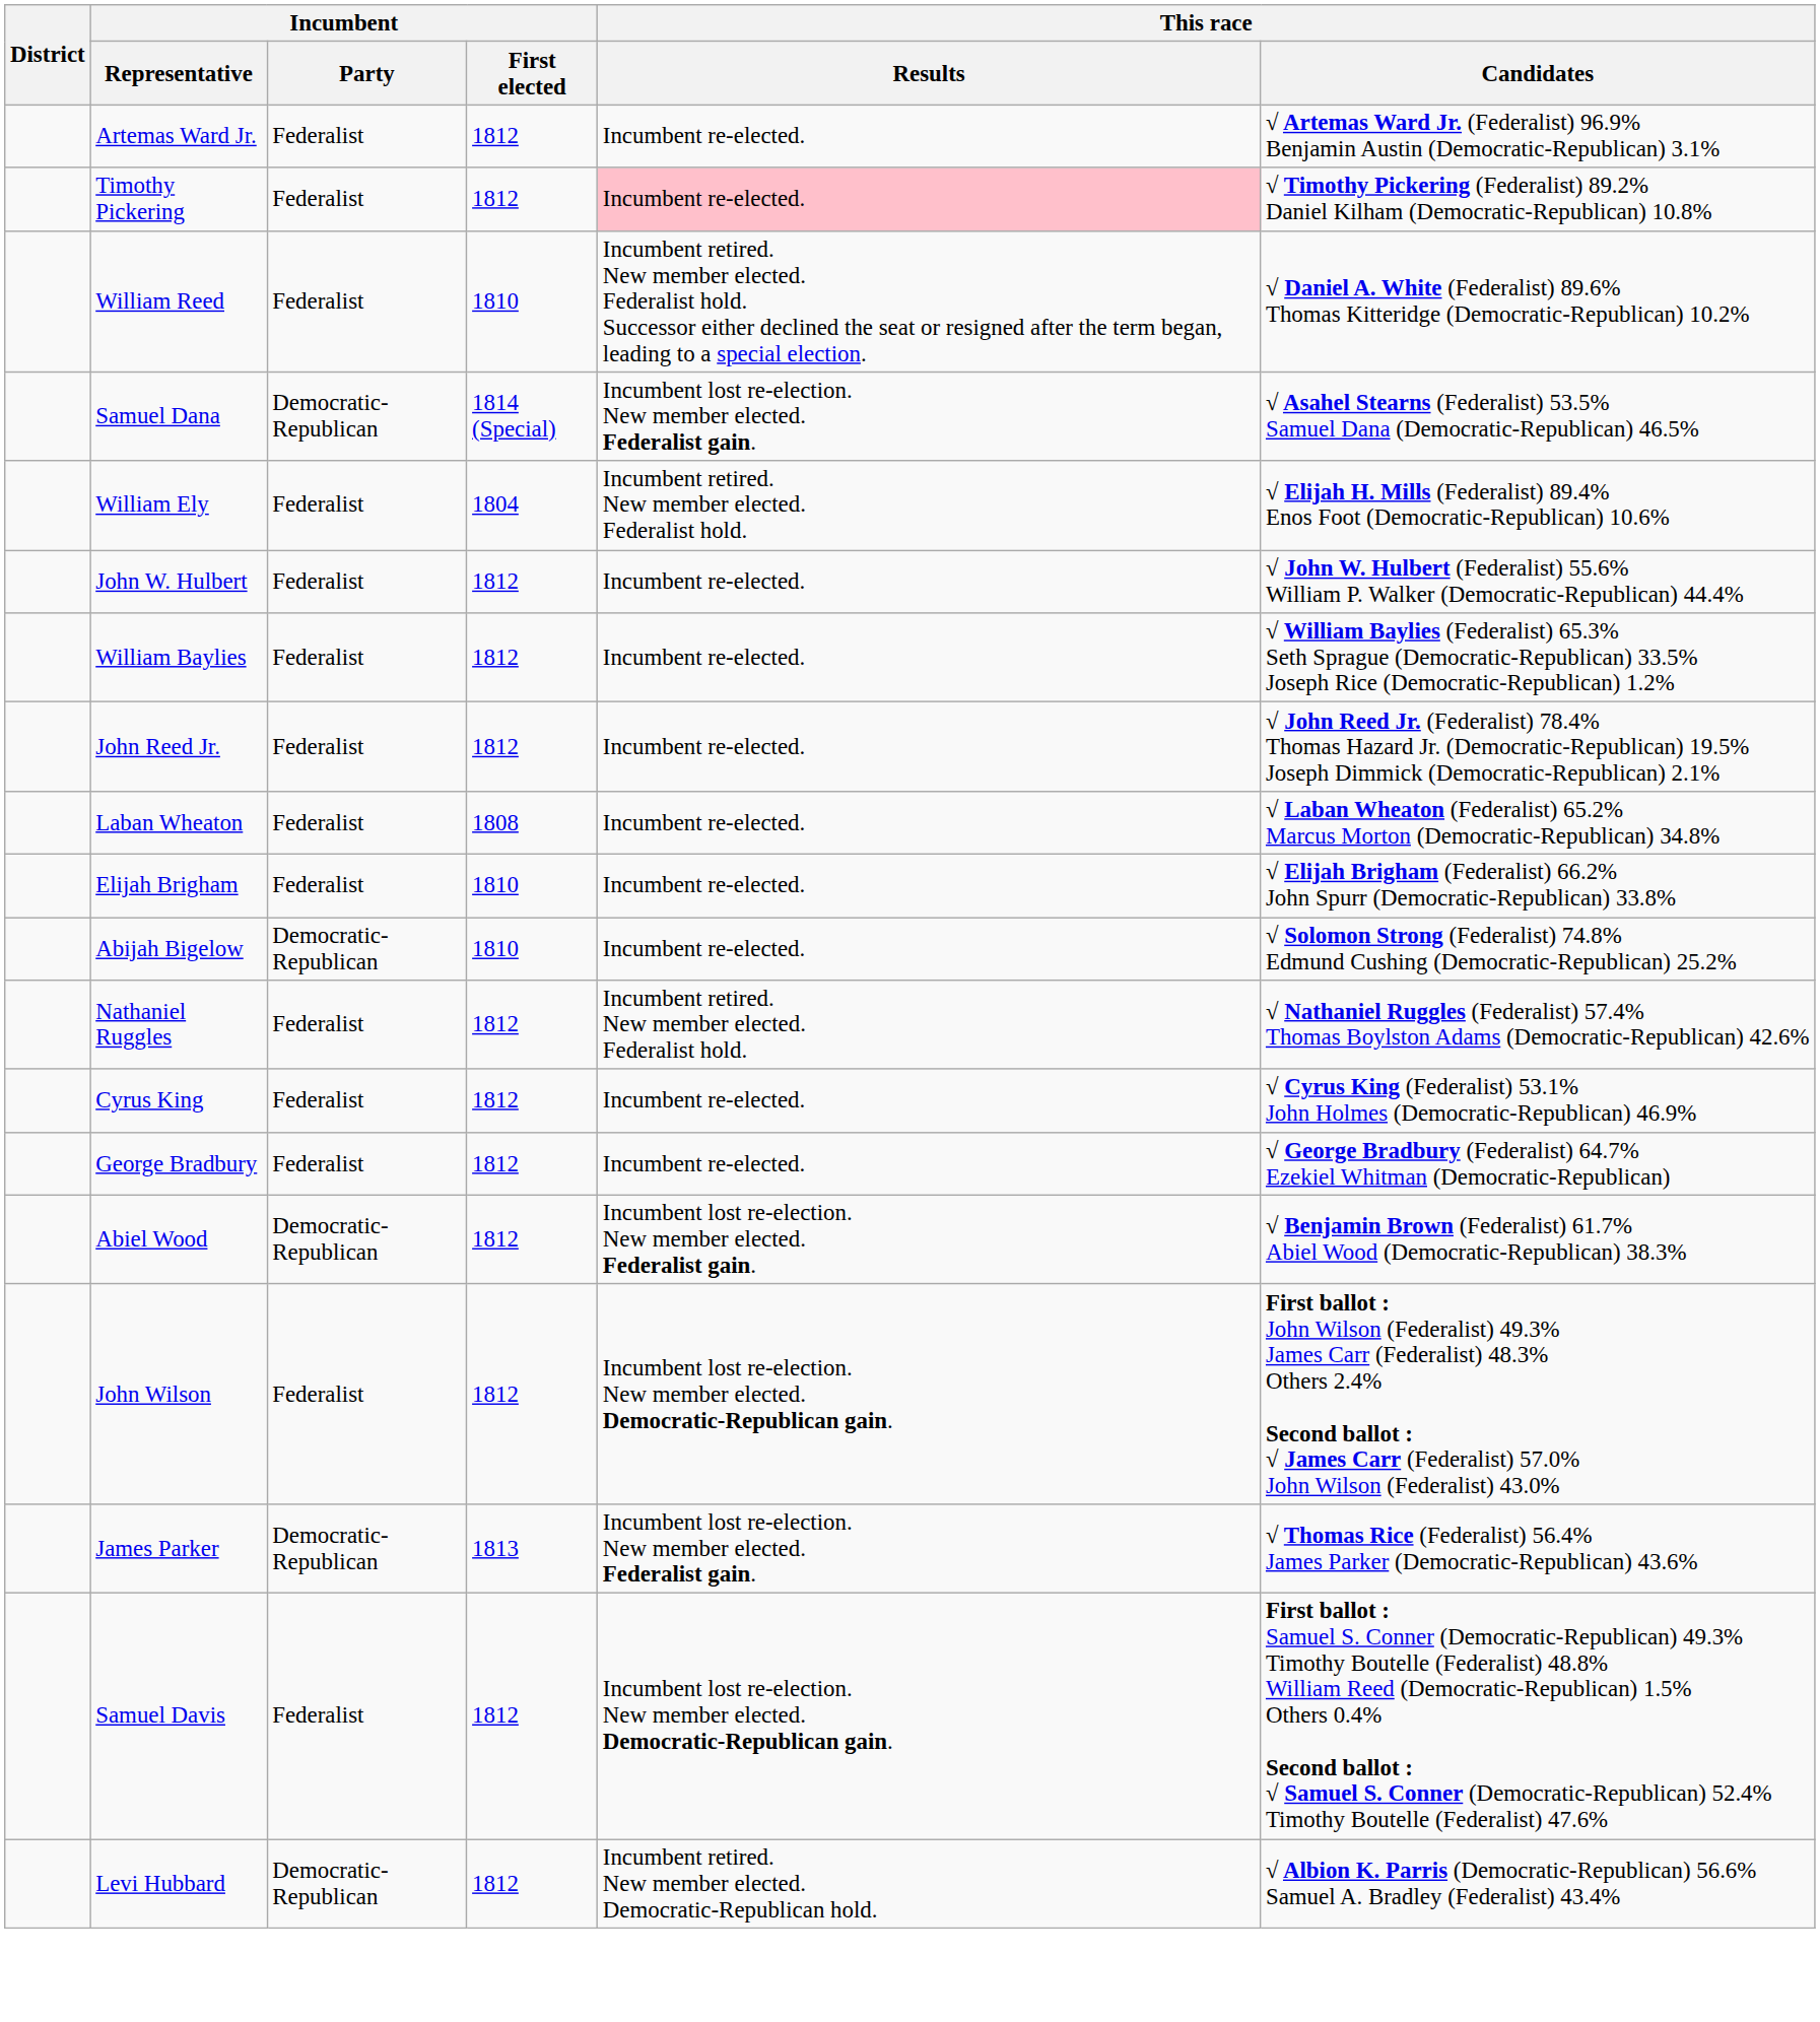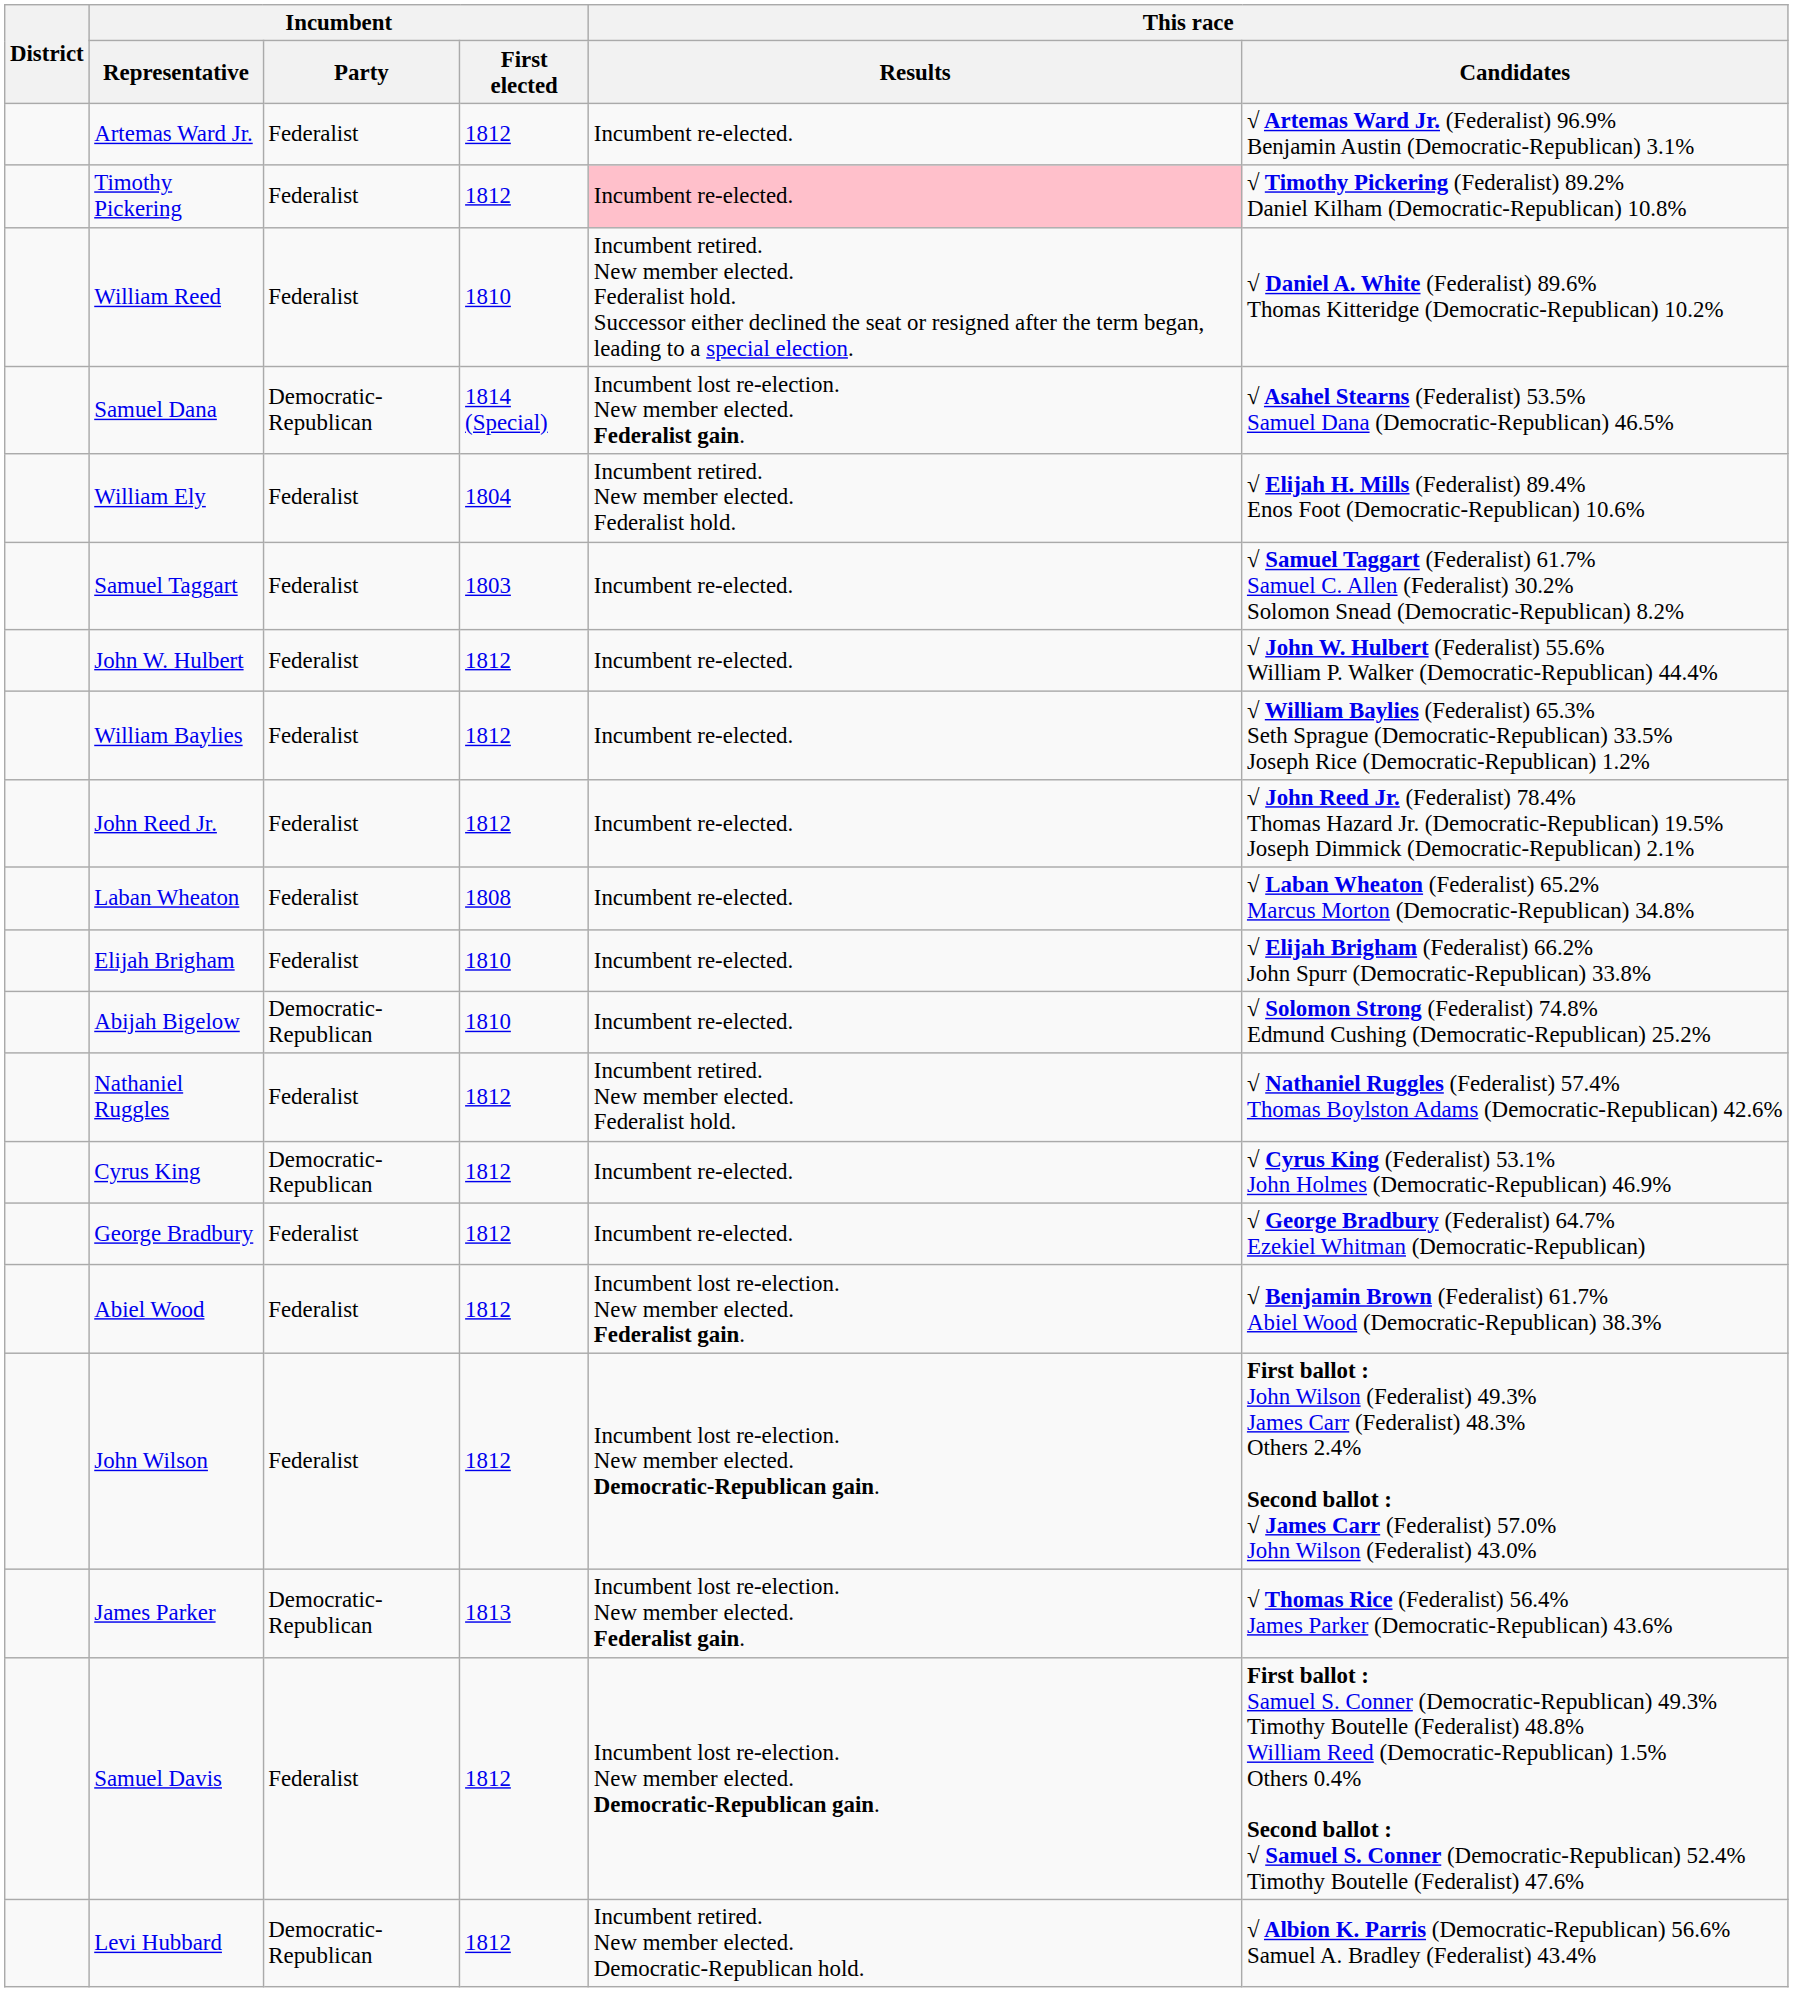+ row: Samuel Taggart | Federalist | 1803 | Incumbent re-elected. | √ Samuel Taggart (Federalist) 61.7% Samuel C. Allen (Federalist) 30.2% Solomon Snead (Democratic-Republican) 8.2%
Cyrus King | Incumbent / Party: Federalist -> Democratic-Republican
Abiel Wood | Incumbent / Party: Democratic-Republican -> Federalist
